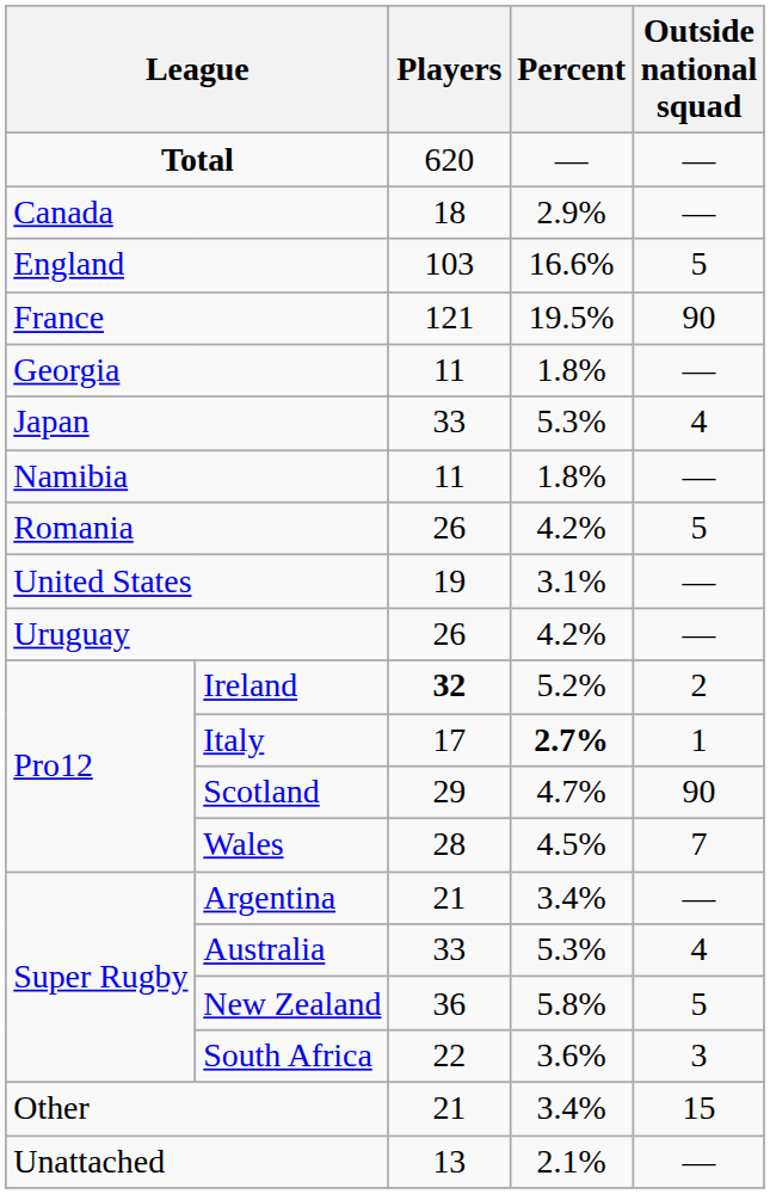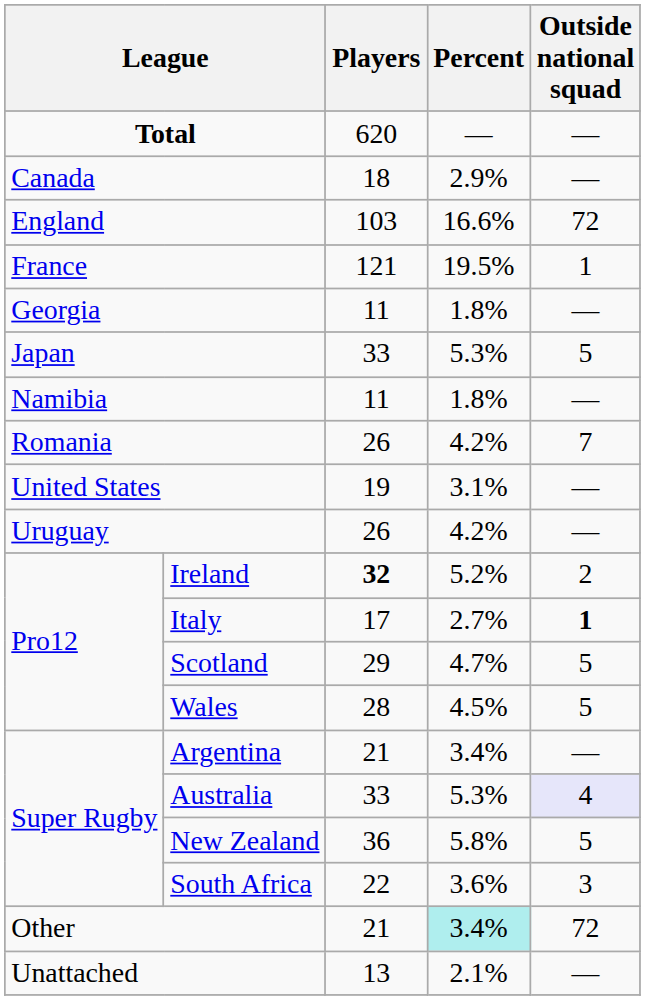England | Outside national squad: 5 -> 72
France | Outside national squad: 90 -> 1
Japan | Outside national squad: 4 -> 5
Romania | Outside national squad: 5 -> 7
Italy | Percent: bold -> normal
Italy | Outside national squad: normal -> bold
Scotland | Outside national squad: 90 -> 5
Wales | Outside national squad: 7 -> 5
Australia | Outside national squad: no background -> lavender background
Other | Percent: no background -> paleturquoise background
Other | Outside national squad: 15 -> 72
